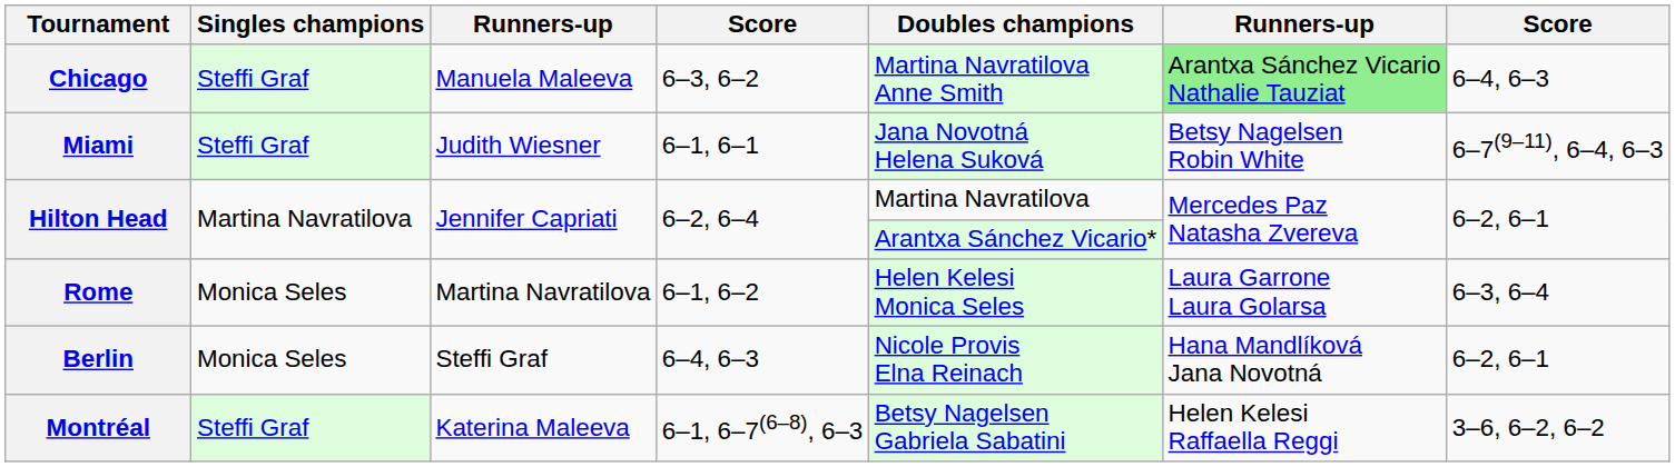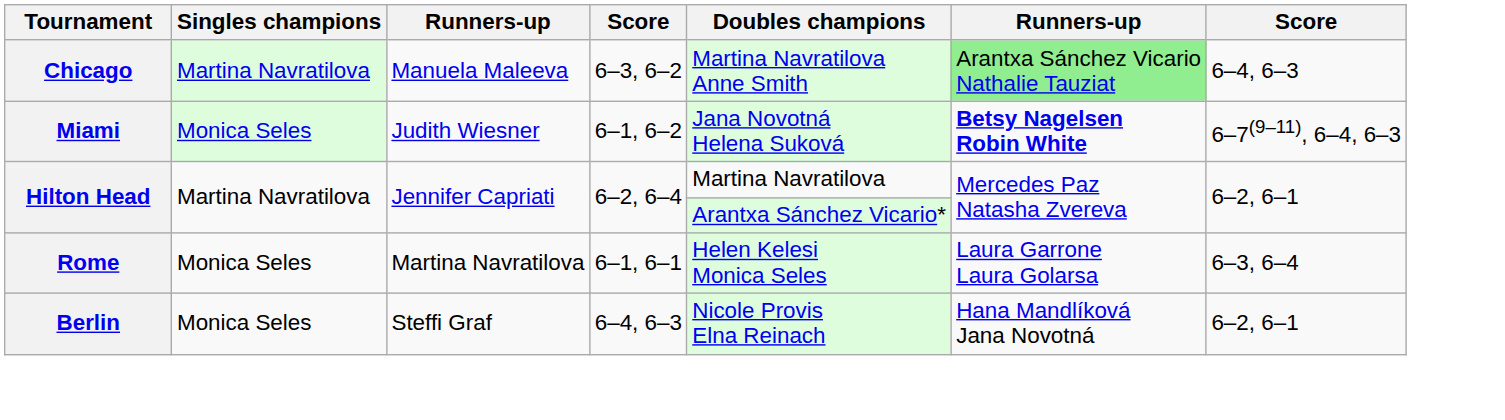Chicago | Singles champions: Steffi Graf -> Martina Navratilova
Miami | Singles champions: Steffi Graf -> Monica Seles
Miami | column 4: 6–1, 6–1 -> 6–1, 6–2
Miami | column 6: normal -> bold
Rome | column 4: 6–1, 6–2 -> 6–1, 6–1
- row: Montréal | Steffi Graf | Katerina Maleeva | 6–1, 6–7(6–8), 6–3 | Betsy Nagelsen Gabriela Sabatini | Helen Kelesi Raffaella Reggi | 3–6, 6–2, 6–2
